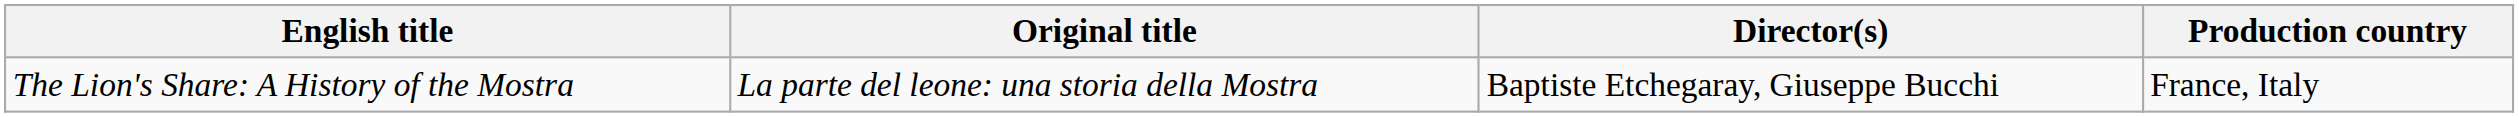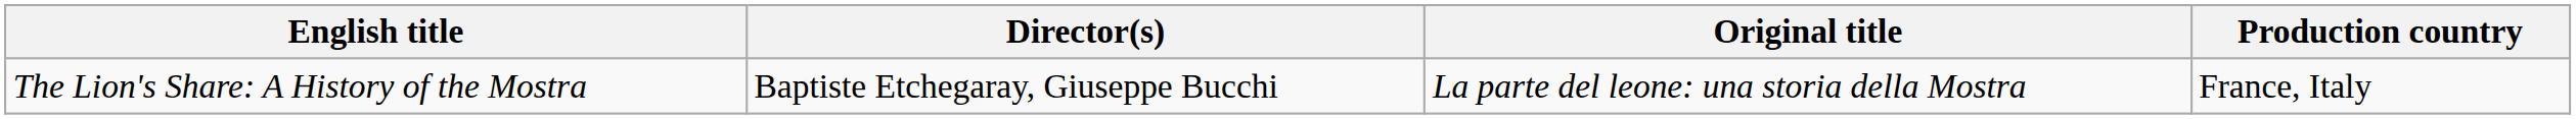columns swapped: Original title <-> Director(s)
